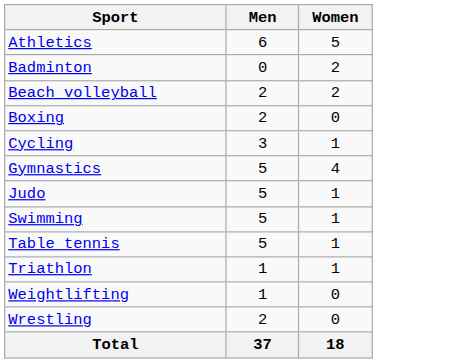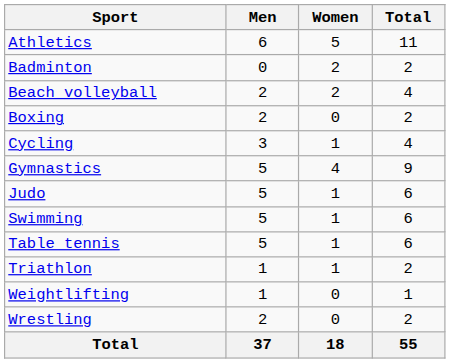+ column: Total | 11 | 2 | 4 | 2 | 4 | 9 | 6 | 6 | 6 | 2 | 1 | 2 | 55
